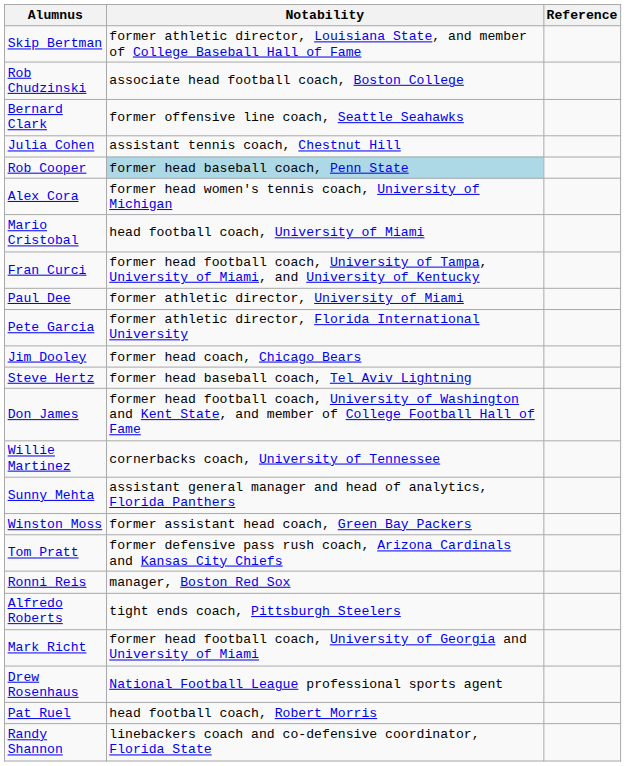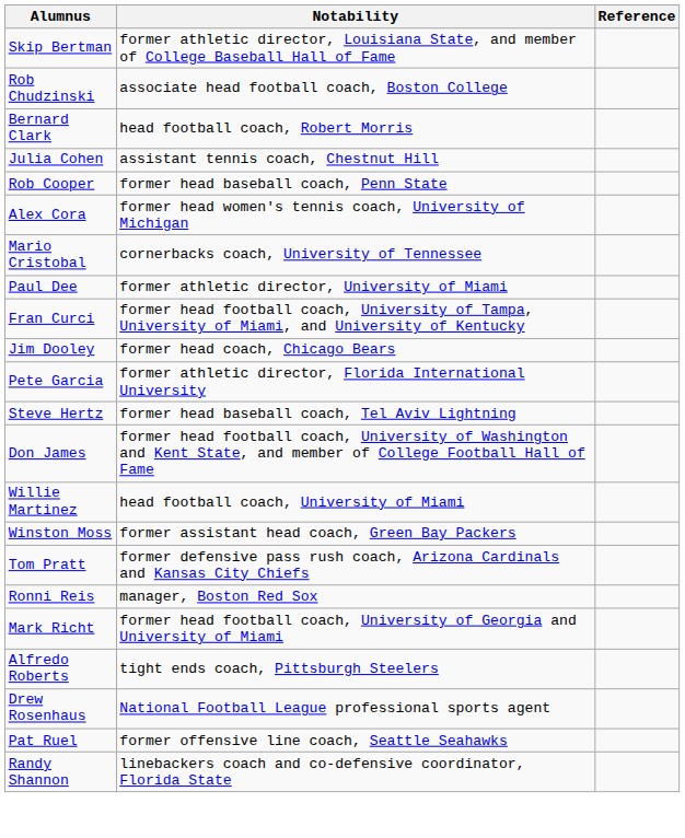Bernard Clark | Notability: former offensive line coach, Seattle Seahawks -> head football coach, Robert Morris
Rob Cooper | Notability: lightblue background -> no background
Mario Cristobal | Notability: head football coach, University of Miami -> cornerbacks coach, University of Tennessee
rows swapped: Fran Curci <-> Paul Dee
rows swapped: Jim Dooley <-> Pete Garcia
Willie Martinez | Notability: cornerbacks coach, University of Tennessee -> head football coach, University of Miami
- row: Sunny Mehta | assistant general manager and head of analytics, Florida Panthers
rows swapped: Mark Richt <-> Alfredo Roberts
Pat Ruel | Notability: head football coach, Robert Morris -> former offensive line coach, Seattle Seahawks
